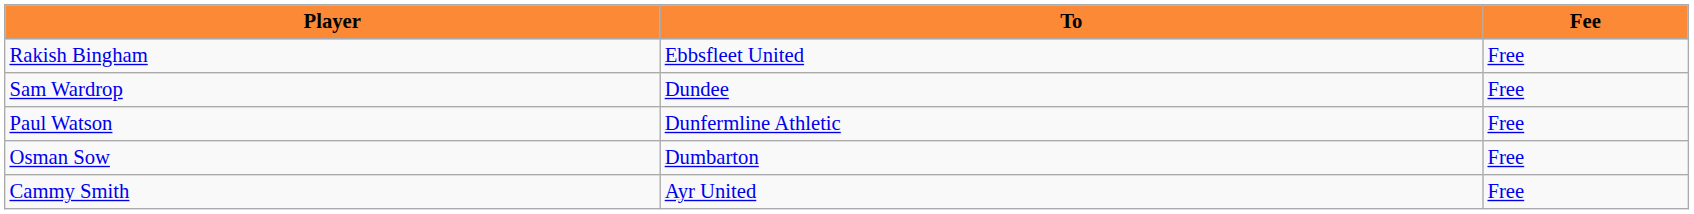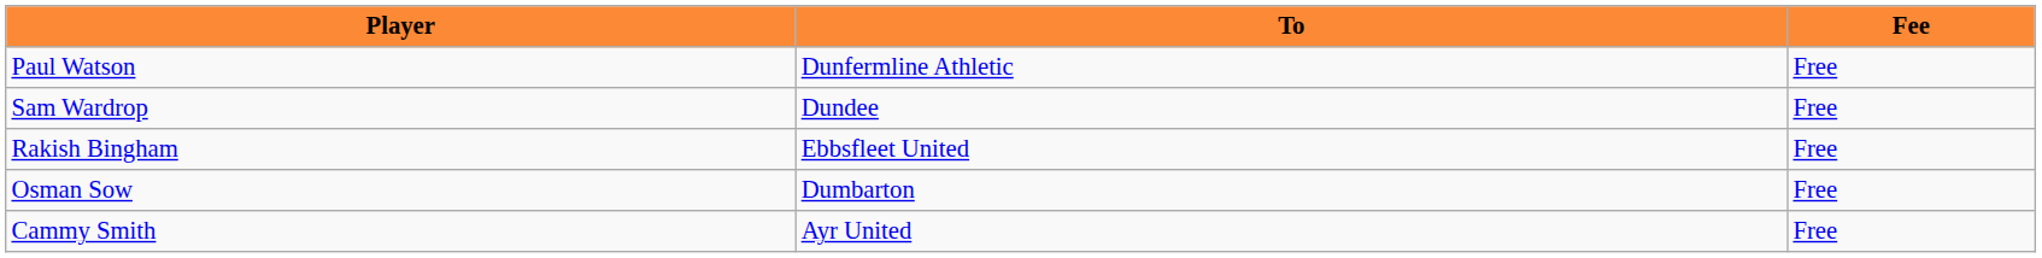rows swapped: Paul Watson <-> Rakish Bingham
